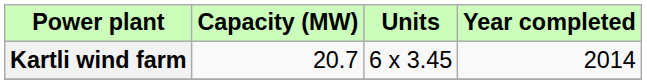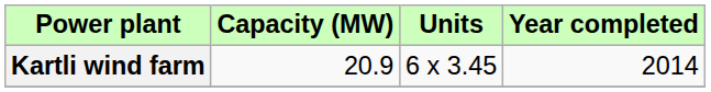Kartli wind farm | Capacity (MW): 20.7 -> 20.9
